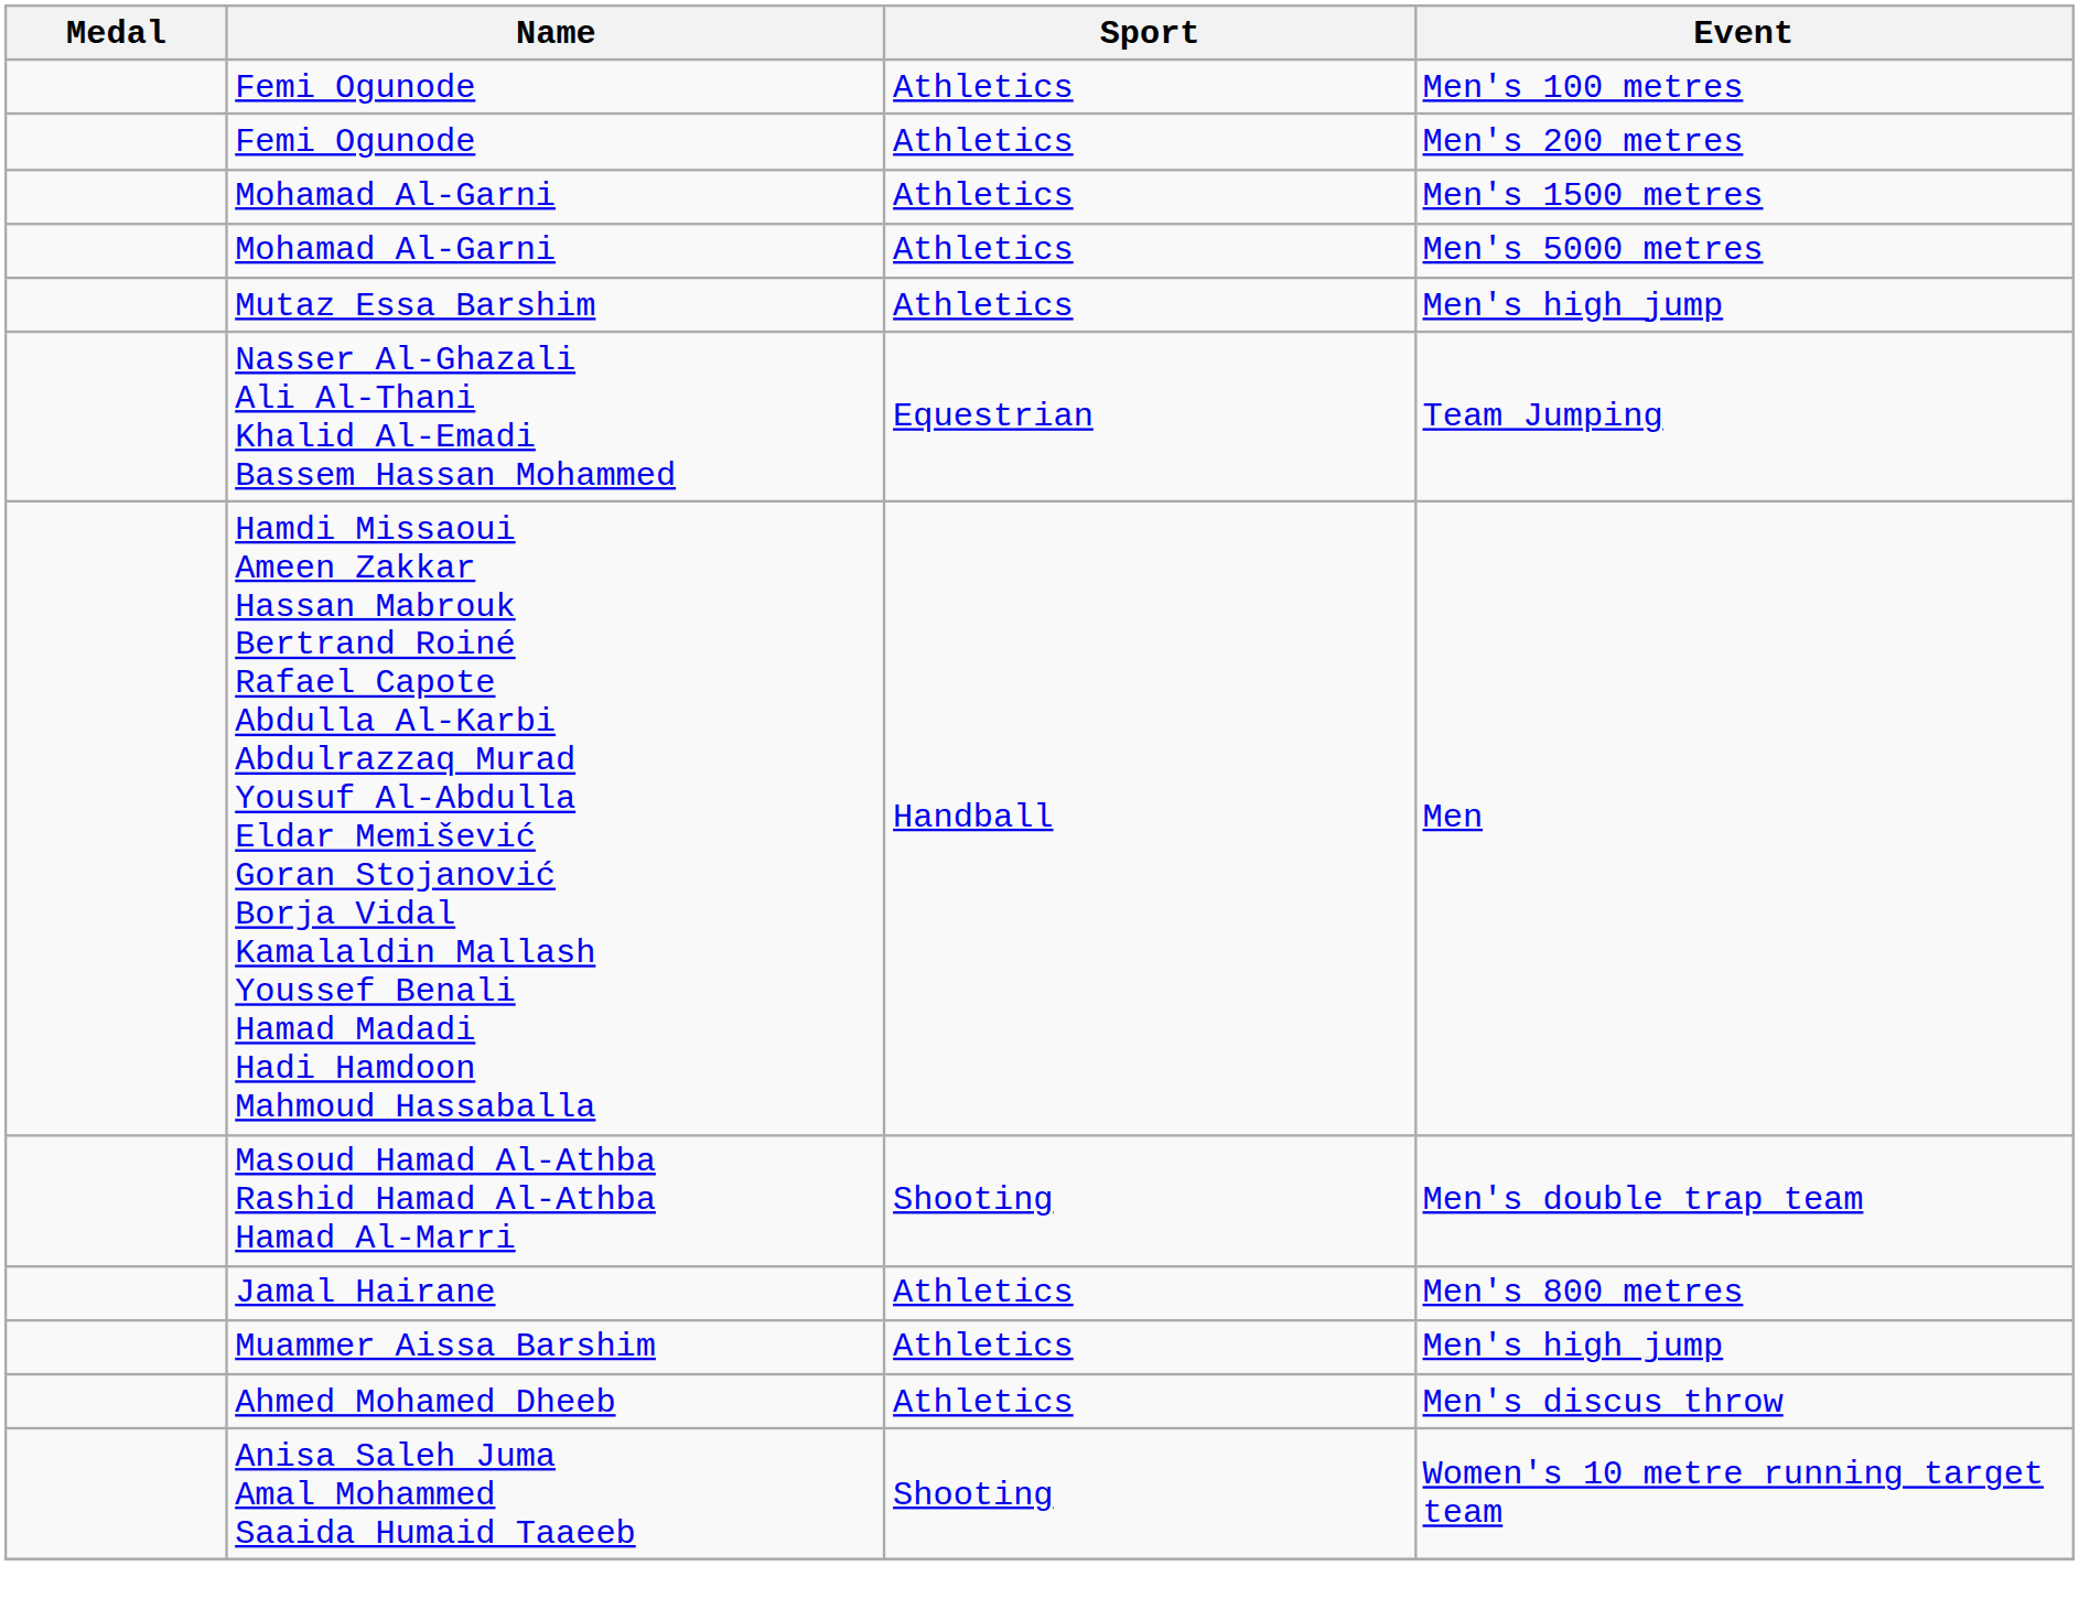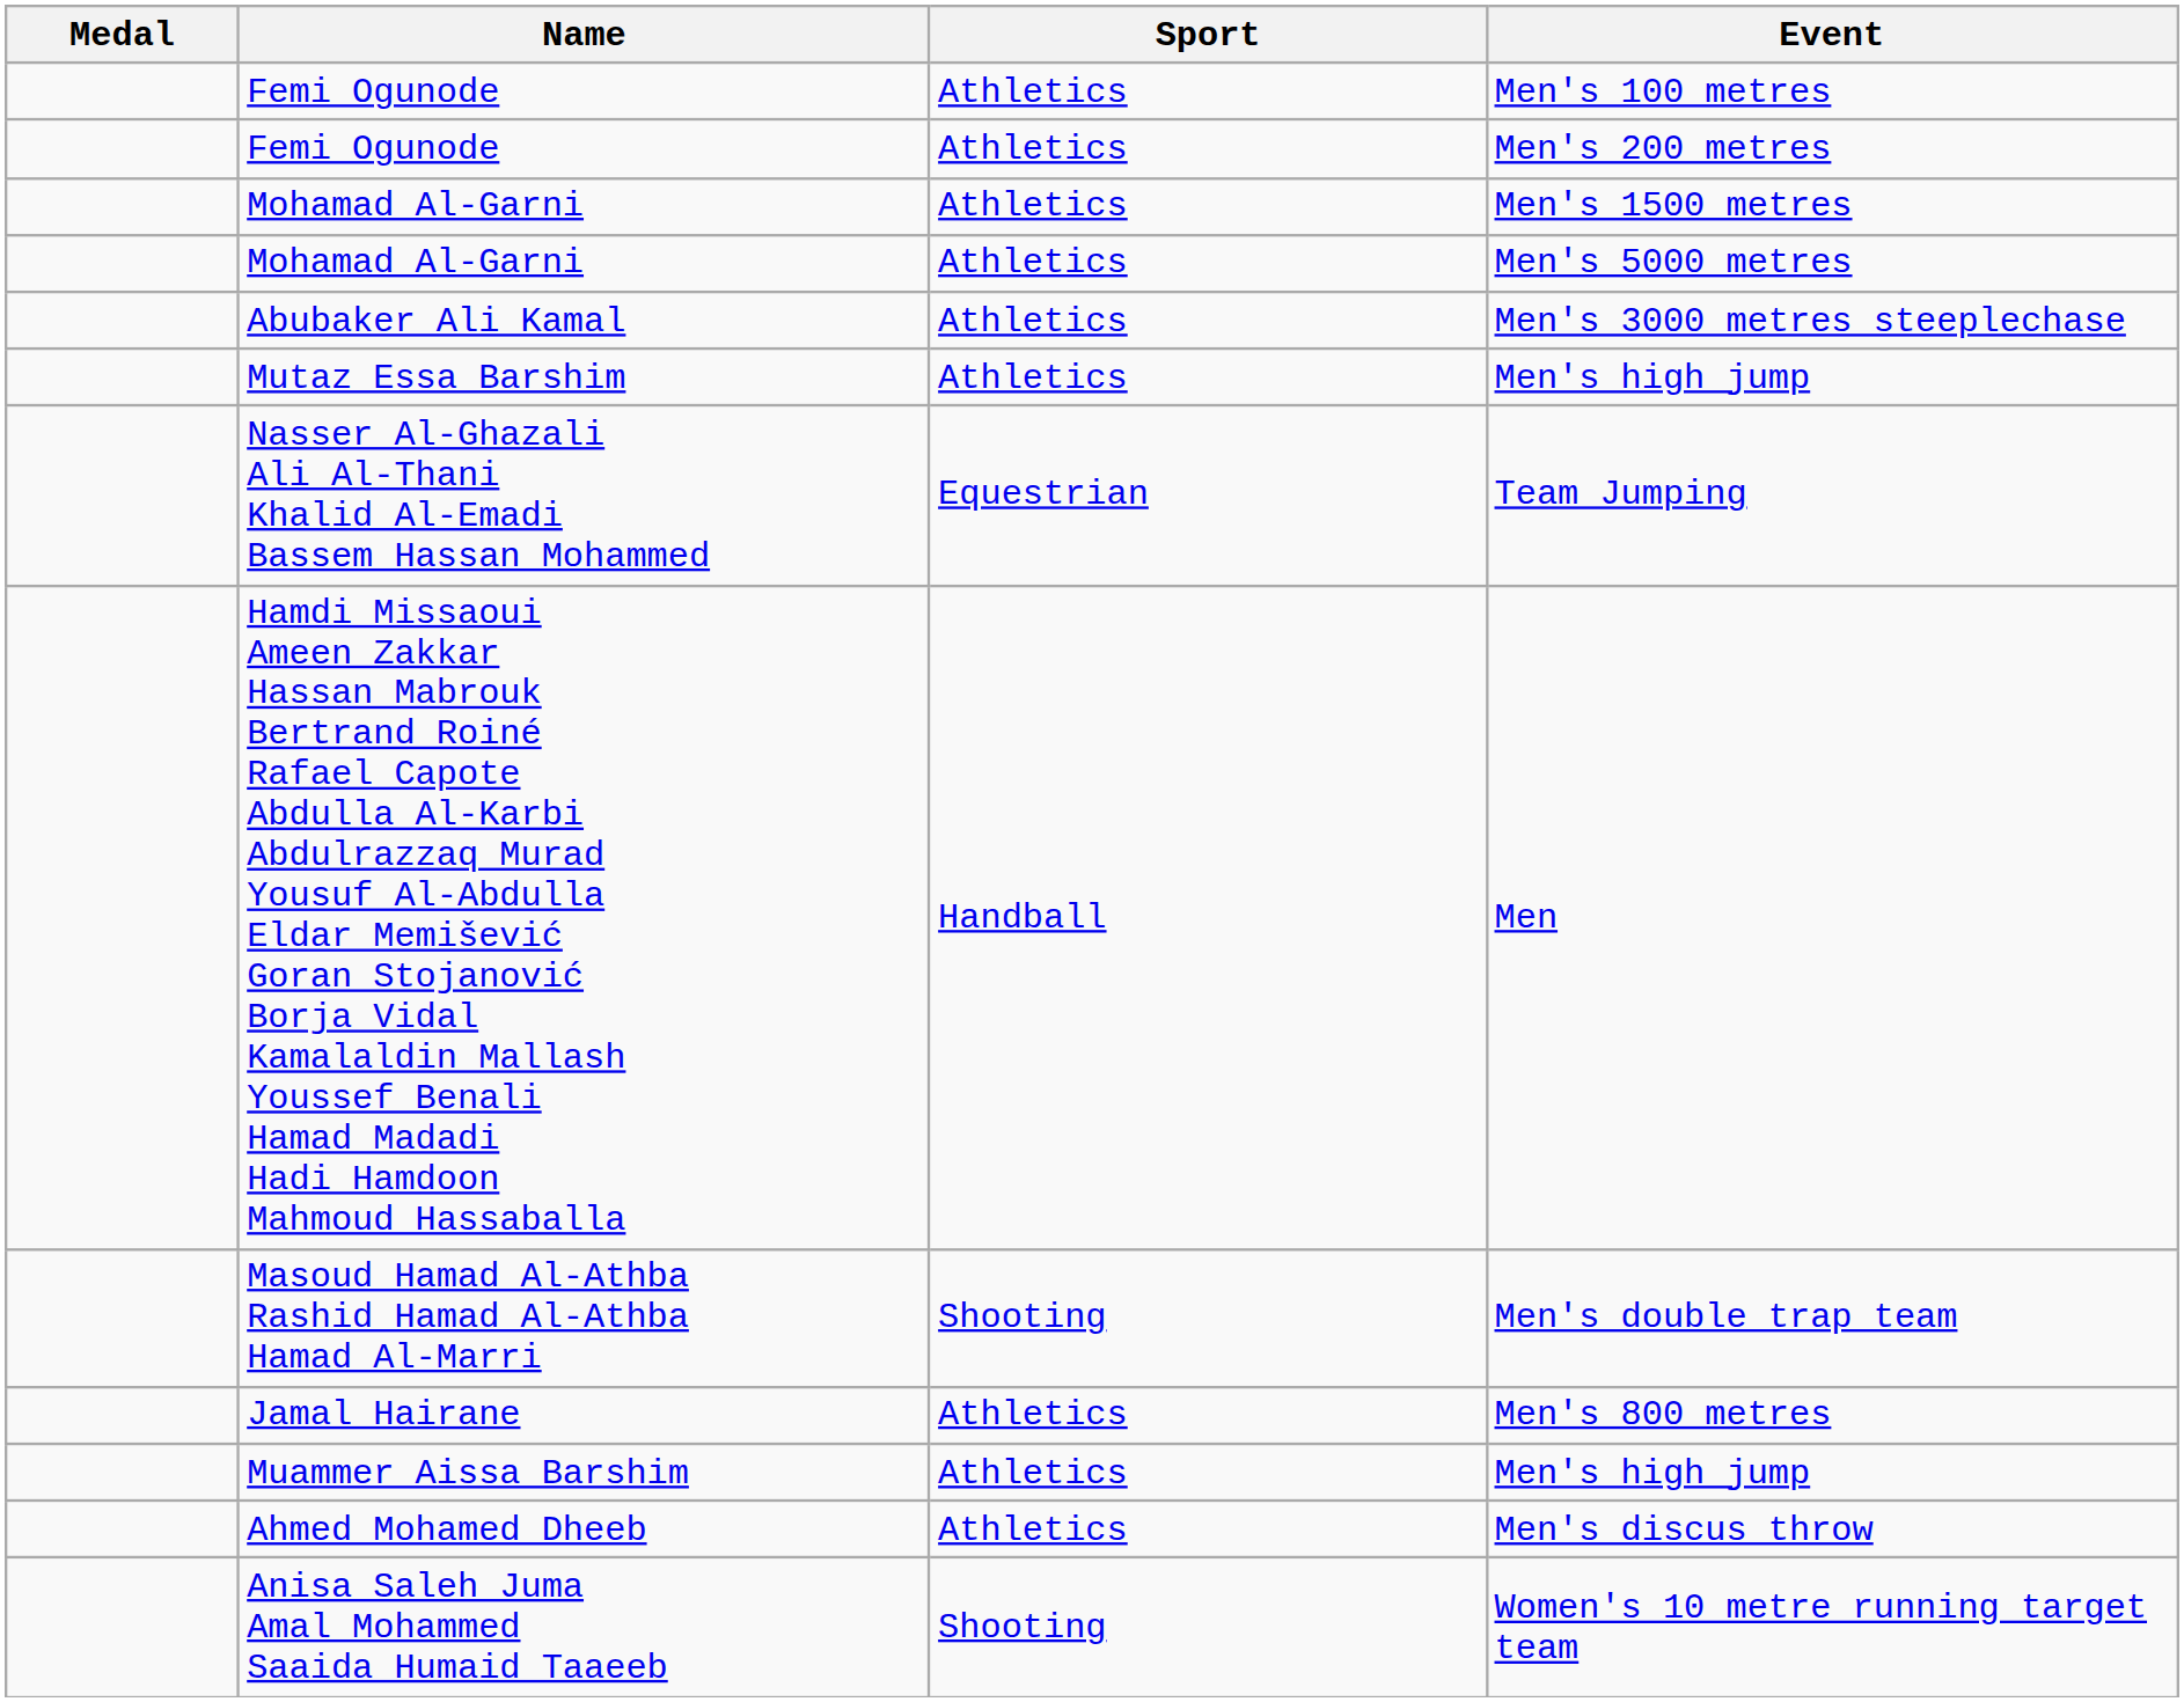+ row: Abubaker Ali Kamal | Athletics | Men's 3000 metres steeplechase
